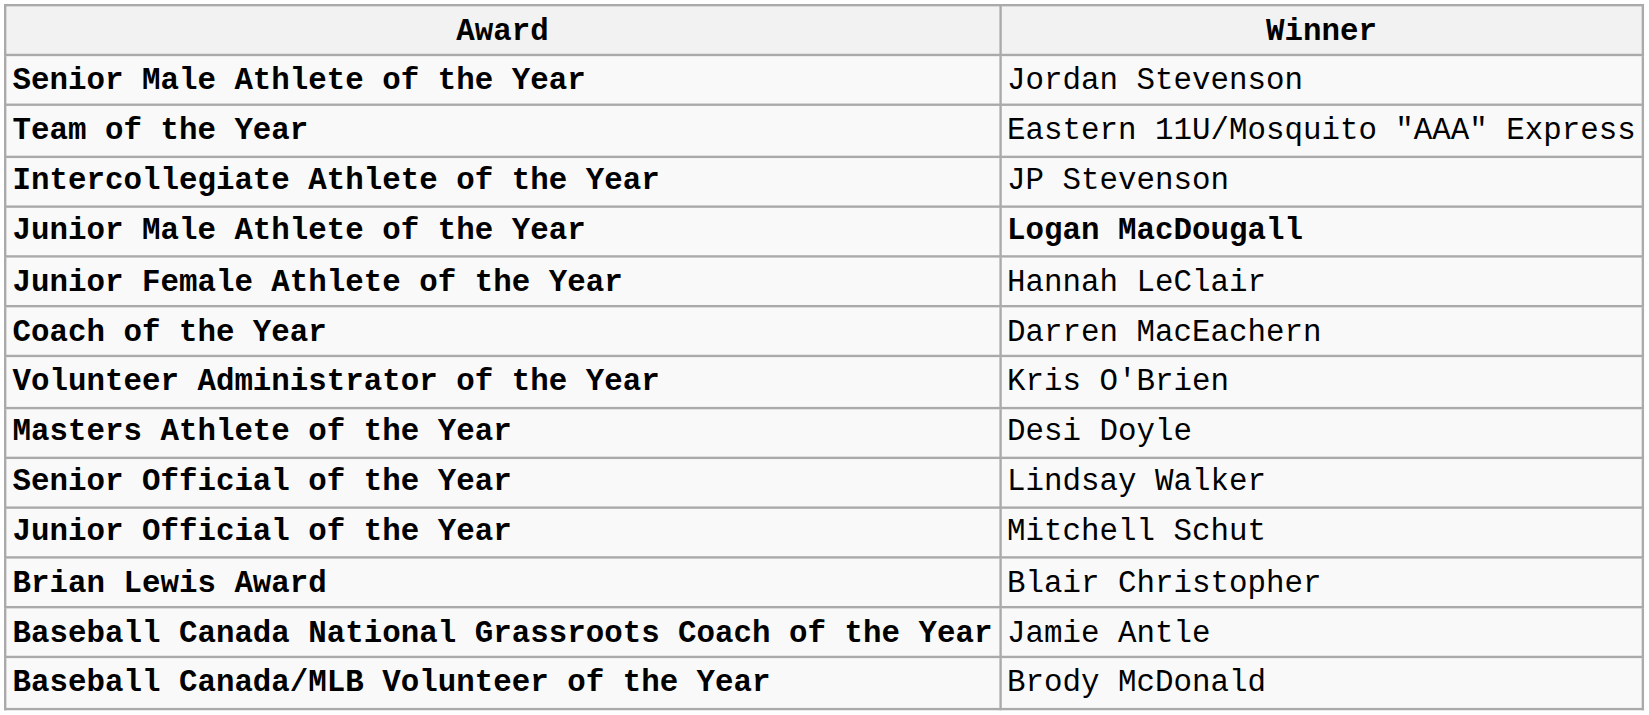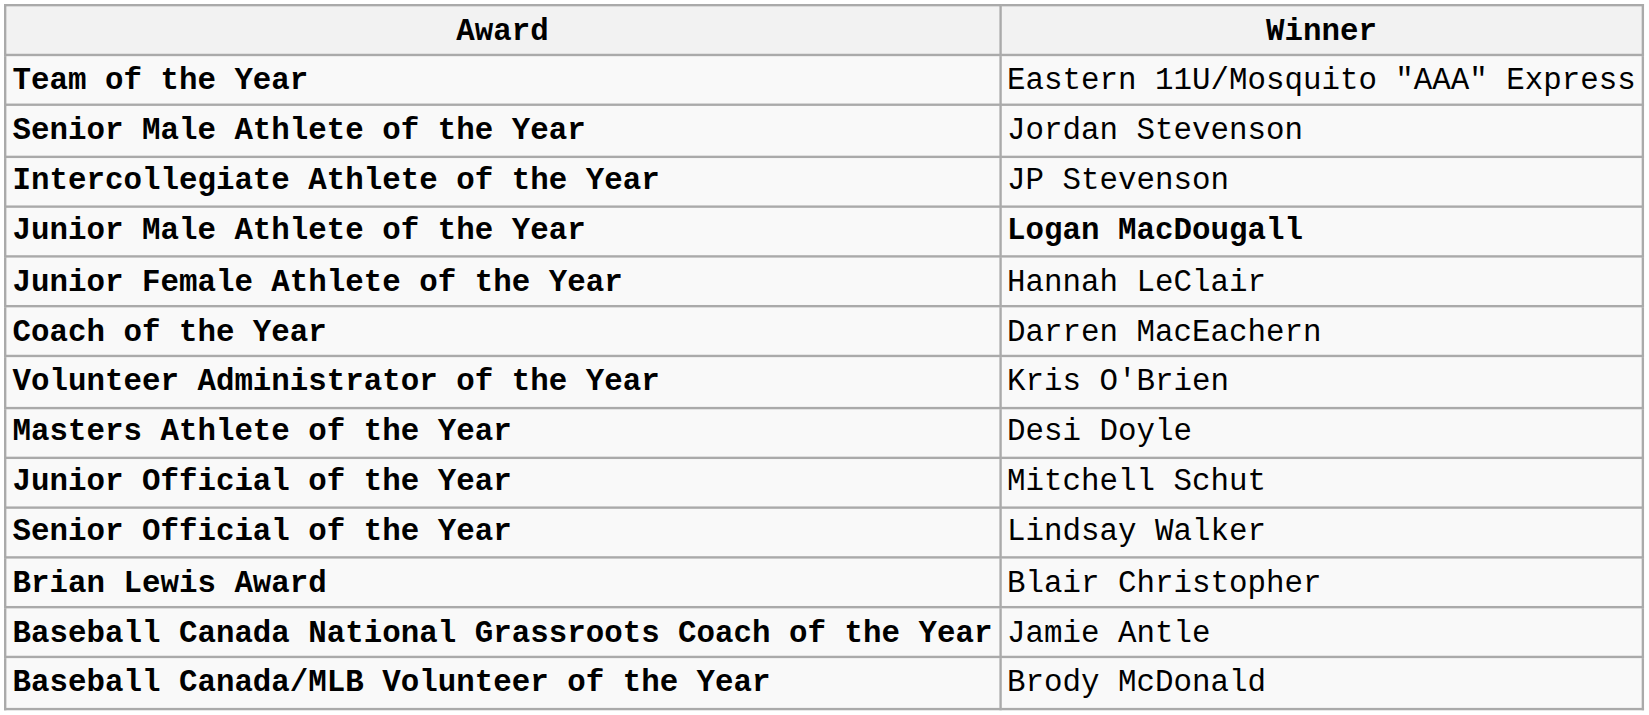rows swapped: Team of the Year <-> Senior Male Athlete of the Year
rows swapped: Senior Official of the Year <-> Junior Official of the Year
